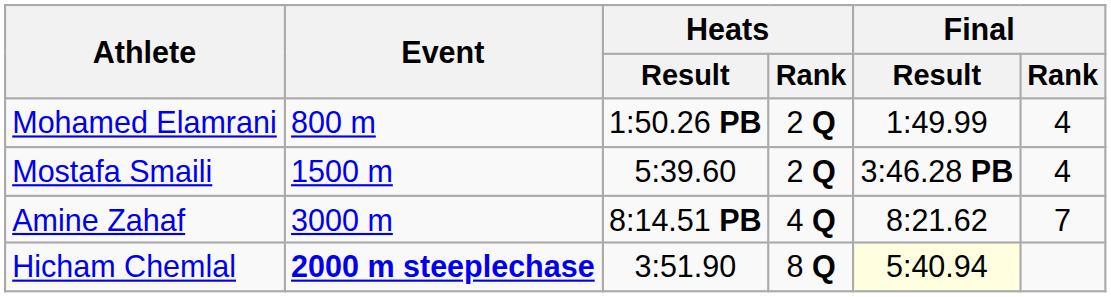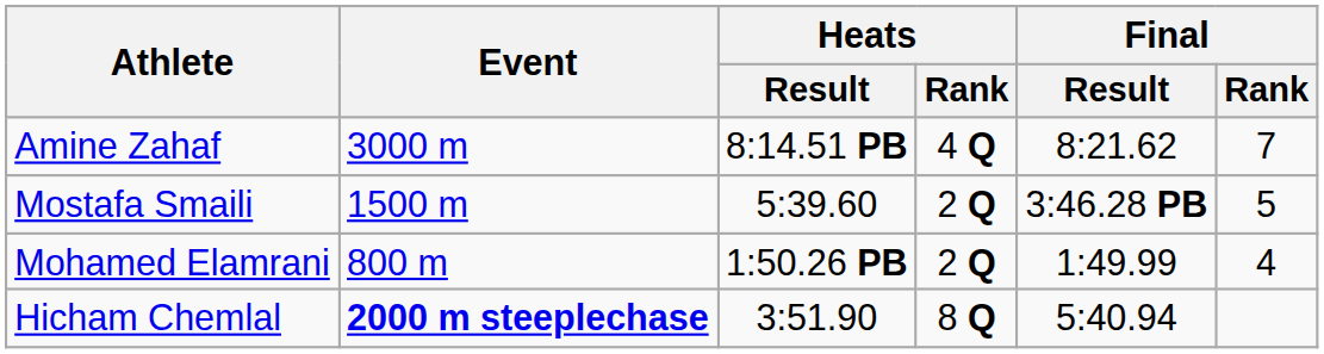rows swapped: Mohamed Elamrani <-> Amine Zahaf
Mostafa Smaili | Final / Rank: 4 -> 5
Hicham Chemlal | Final / Result: lightyellow background -> no background
